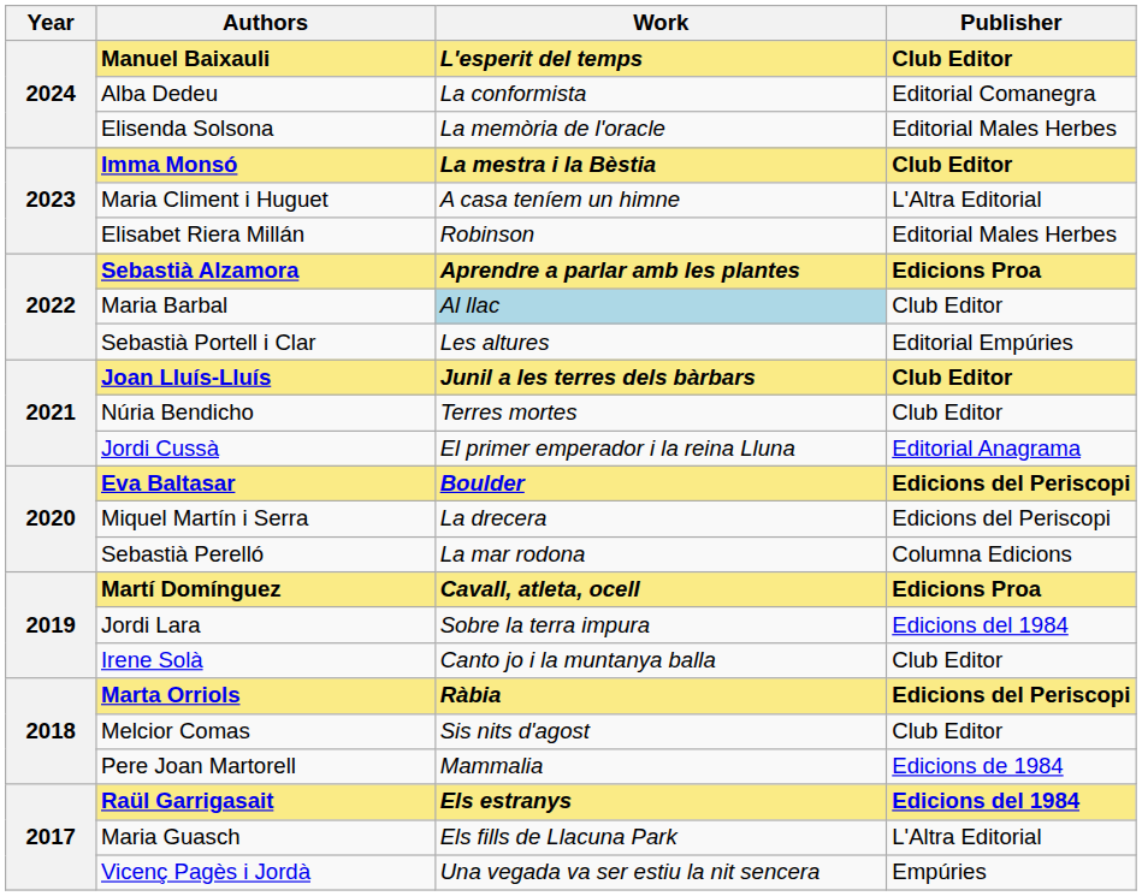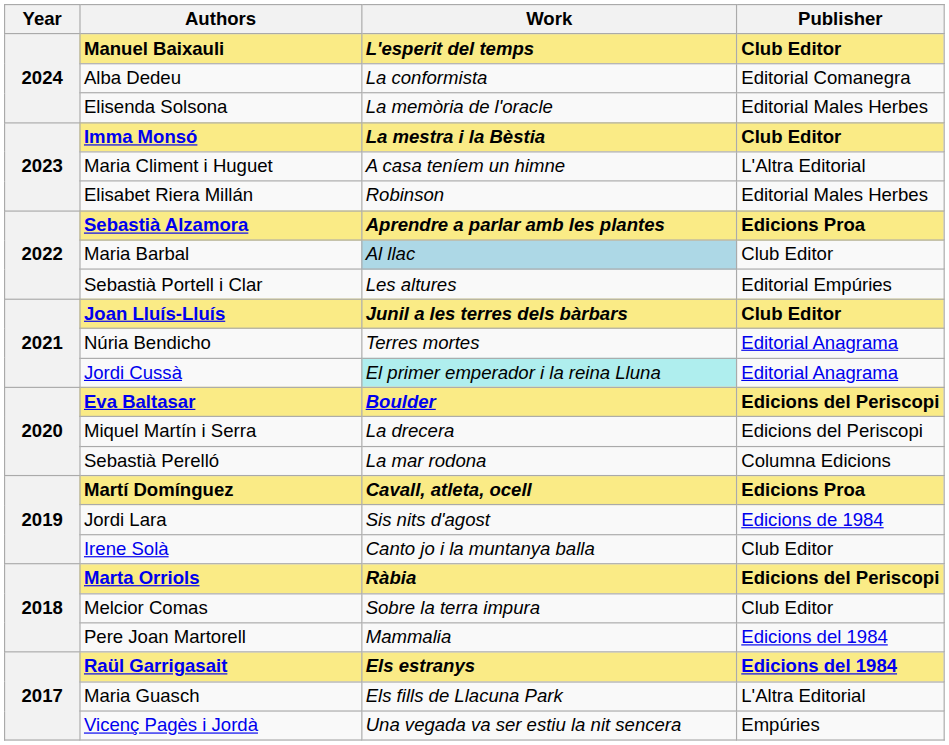Núria Bendicho | Publisher: Club Editor -> Editorial Anagrama
Jordi Cussà | Work: no background -> paleturquoise background
Jordi Lara | Work: Sobre la terra impura -> Sis nits d'agost
Jordi Lara | Publisher: Edicions del 1984 -> Edicions de 1984
Melcior Comas | Work: Sis nits d'agost -> Sobre la terra impura
Pere Joan Martorell | Publisher: Edicions de 1984 -> Edicions del 1984
